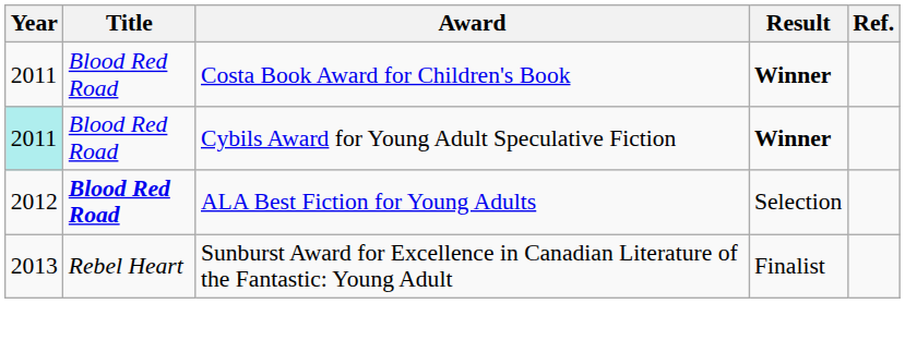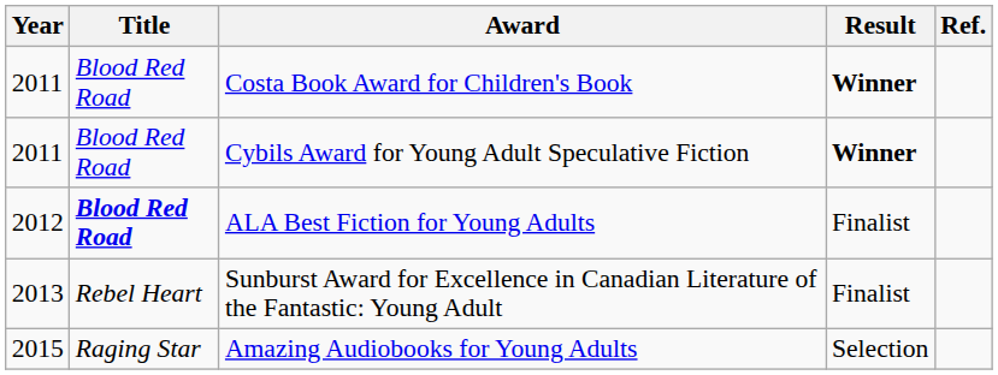Cybils Award for Young Adult Speculative Fiction | Year: paleturquoise background -> no background
ALA Best Fiction for Young Adults | Result: Selection -> Finalist
+ row: 2015 | Raging Star | Amazing Audiobooks for Young Adults | Selection
